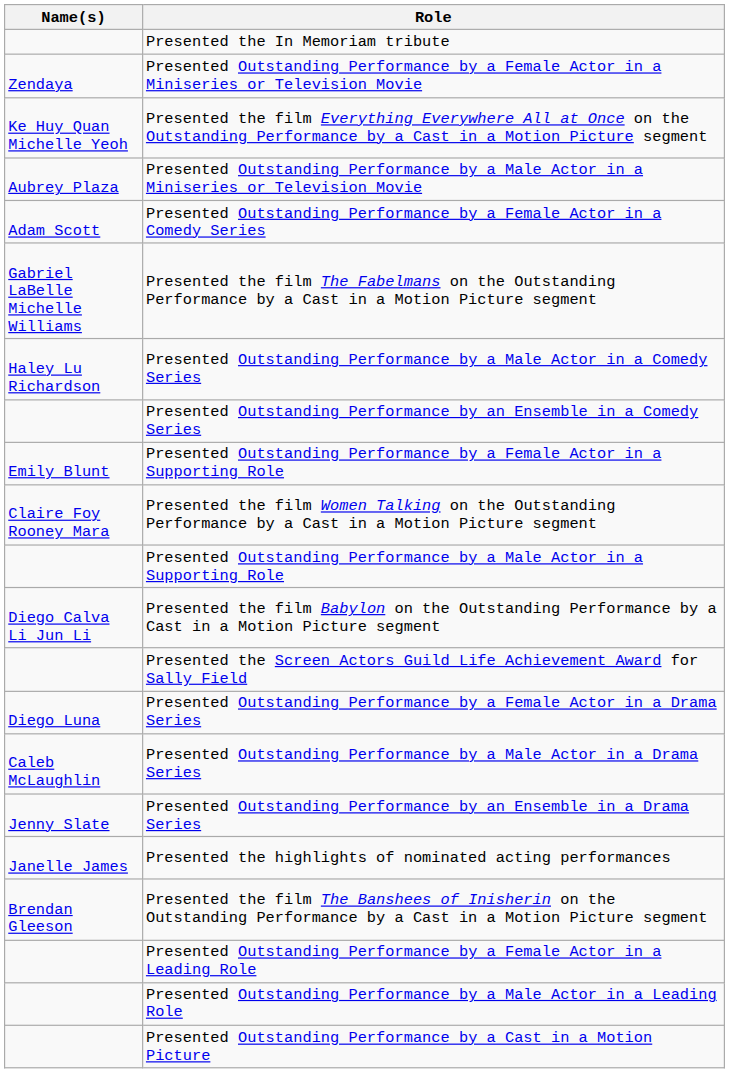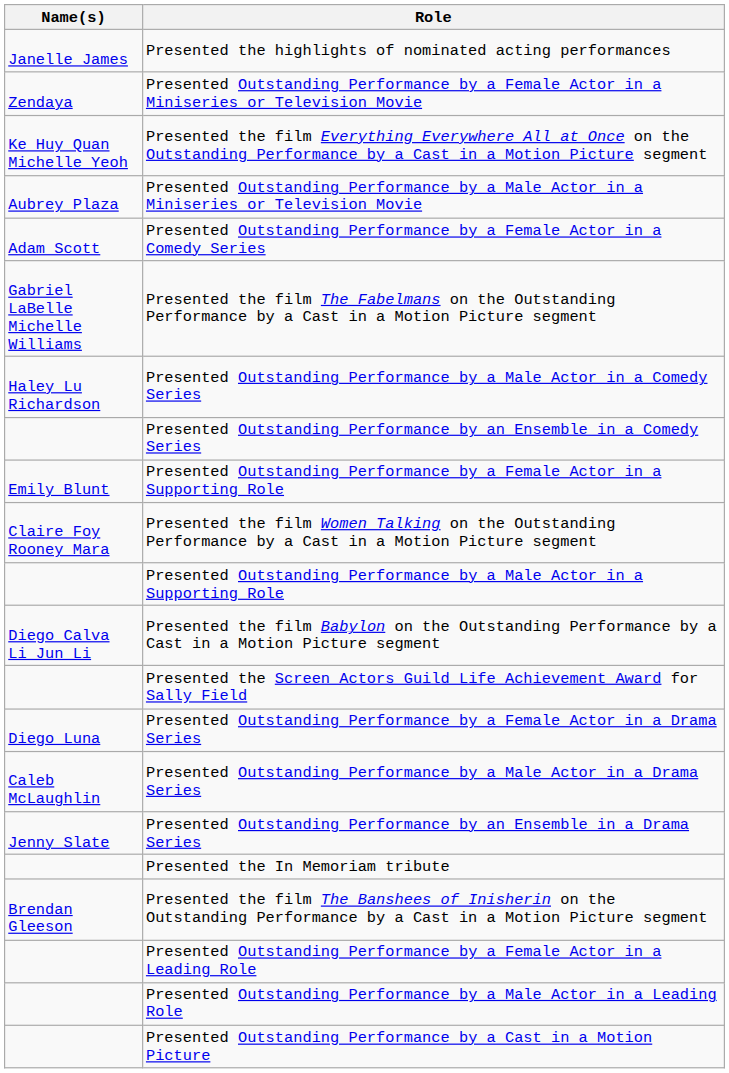rows swapped: Presented the highlights of nominated acting performances <-> Presented the In Memoriam tribute
